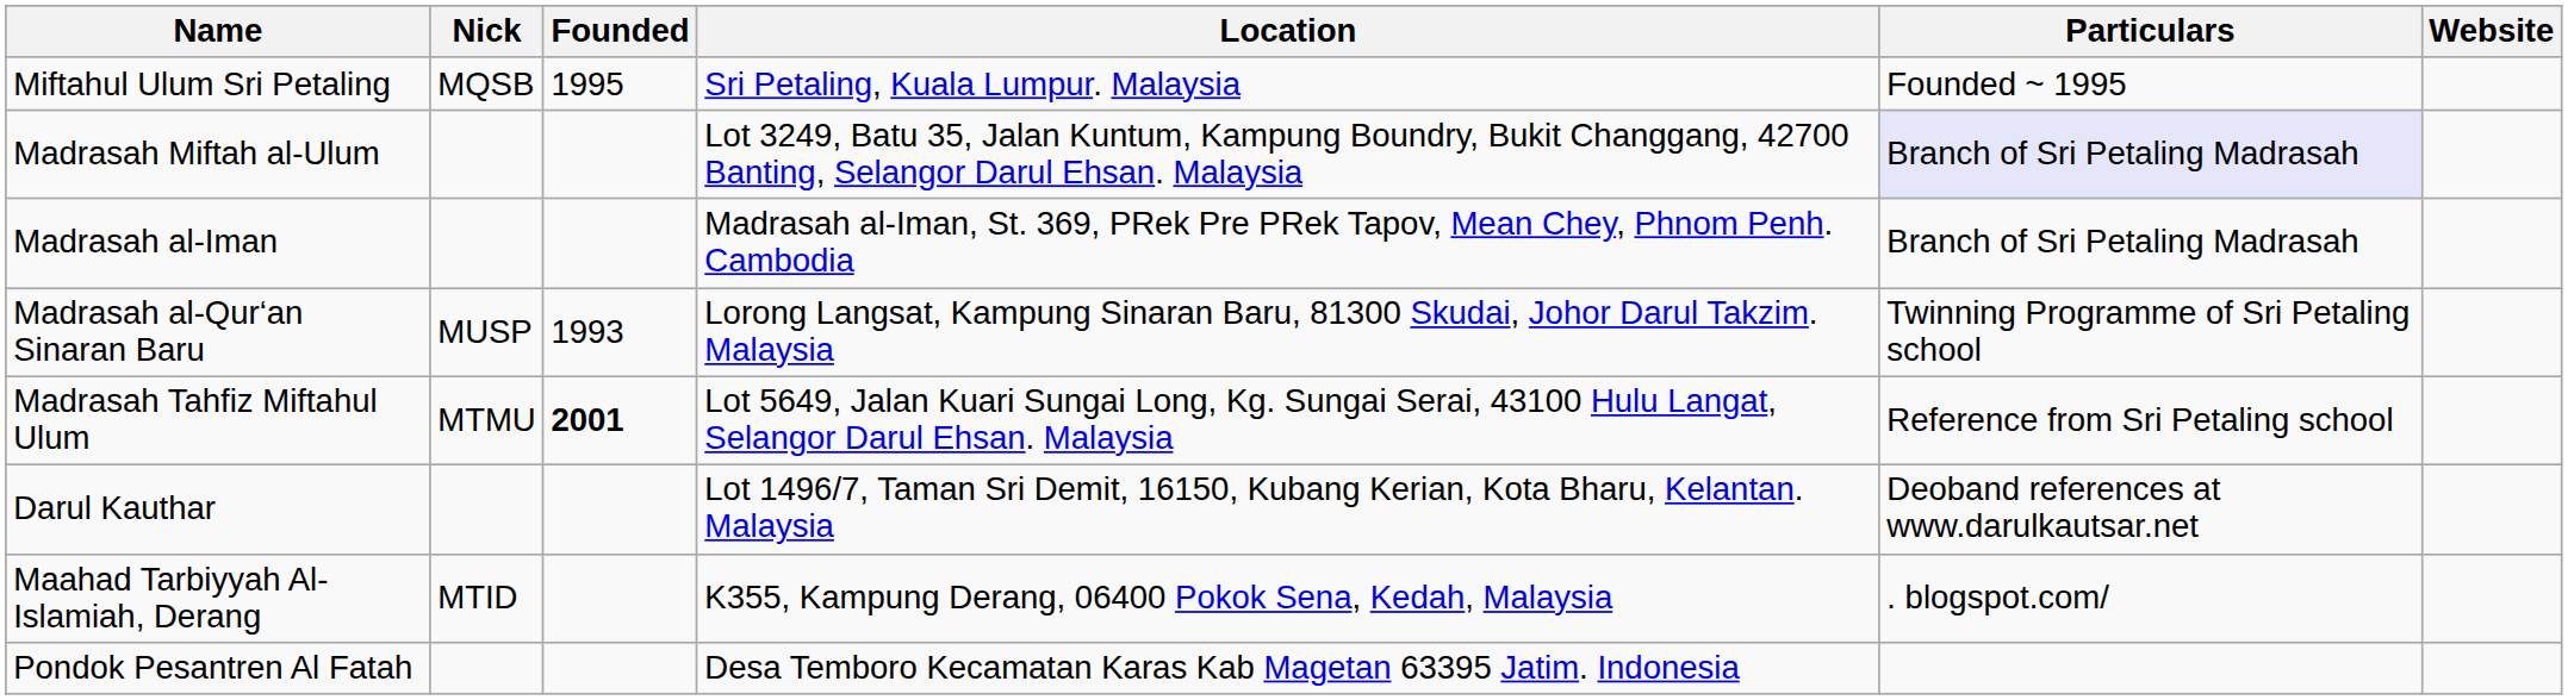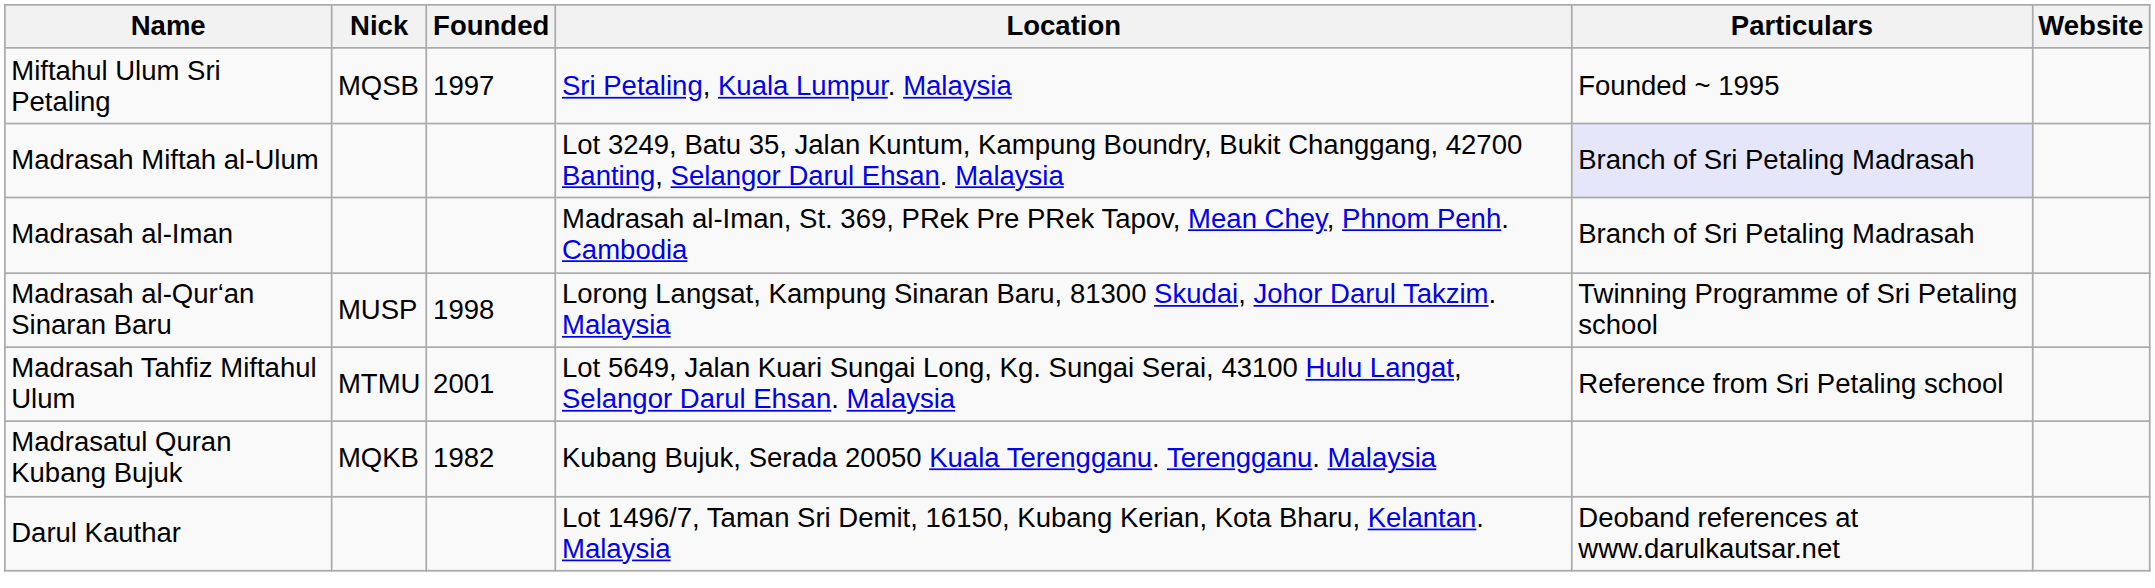Miftahul Ulum Sri Petaling | Founded: 1995 -> 1997
Madrasah al-Qur‘an Sinaran Baru | Founded: 1993 -> 1998
Madrasah Tahfiz Miftahul Ulum | Founded: bold -> normal
+ row: Madrasatul Quran Kubang Bujuk | MQKB | 1982 | Kubang Bujuk, Serada 20050 Kuala Terengganu. Terengganu. Malaysia
- row: Maahad Tarbiyyah Al-Islamiah, Derang | MTID | K355, Kampung Derang, 06400 Pokok Sena, Kedah, Malaysia | . blogspot.com/
- row: Pondok Pesantren Al Fatah | Desa Temboro Kecamatan Karas Kab Magetan 63395 Jatim. Indonesia
